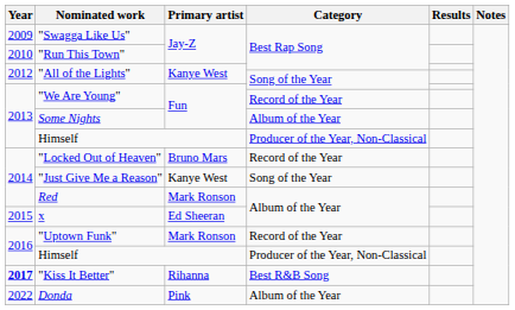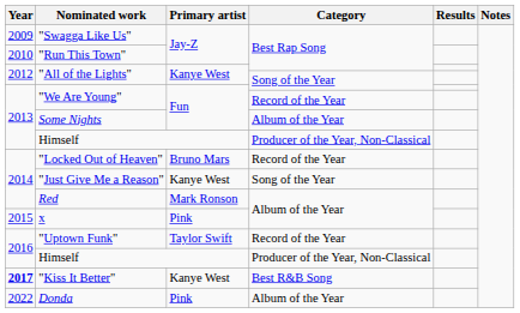x | Primary artist: Ed Sheeran -> Pink
"Uptown Funk" | Primary artist: Mark Ronson -> Taylor Swift
"Kiss It Better" | Primary artist: Rihanna -> Kanye West
